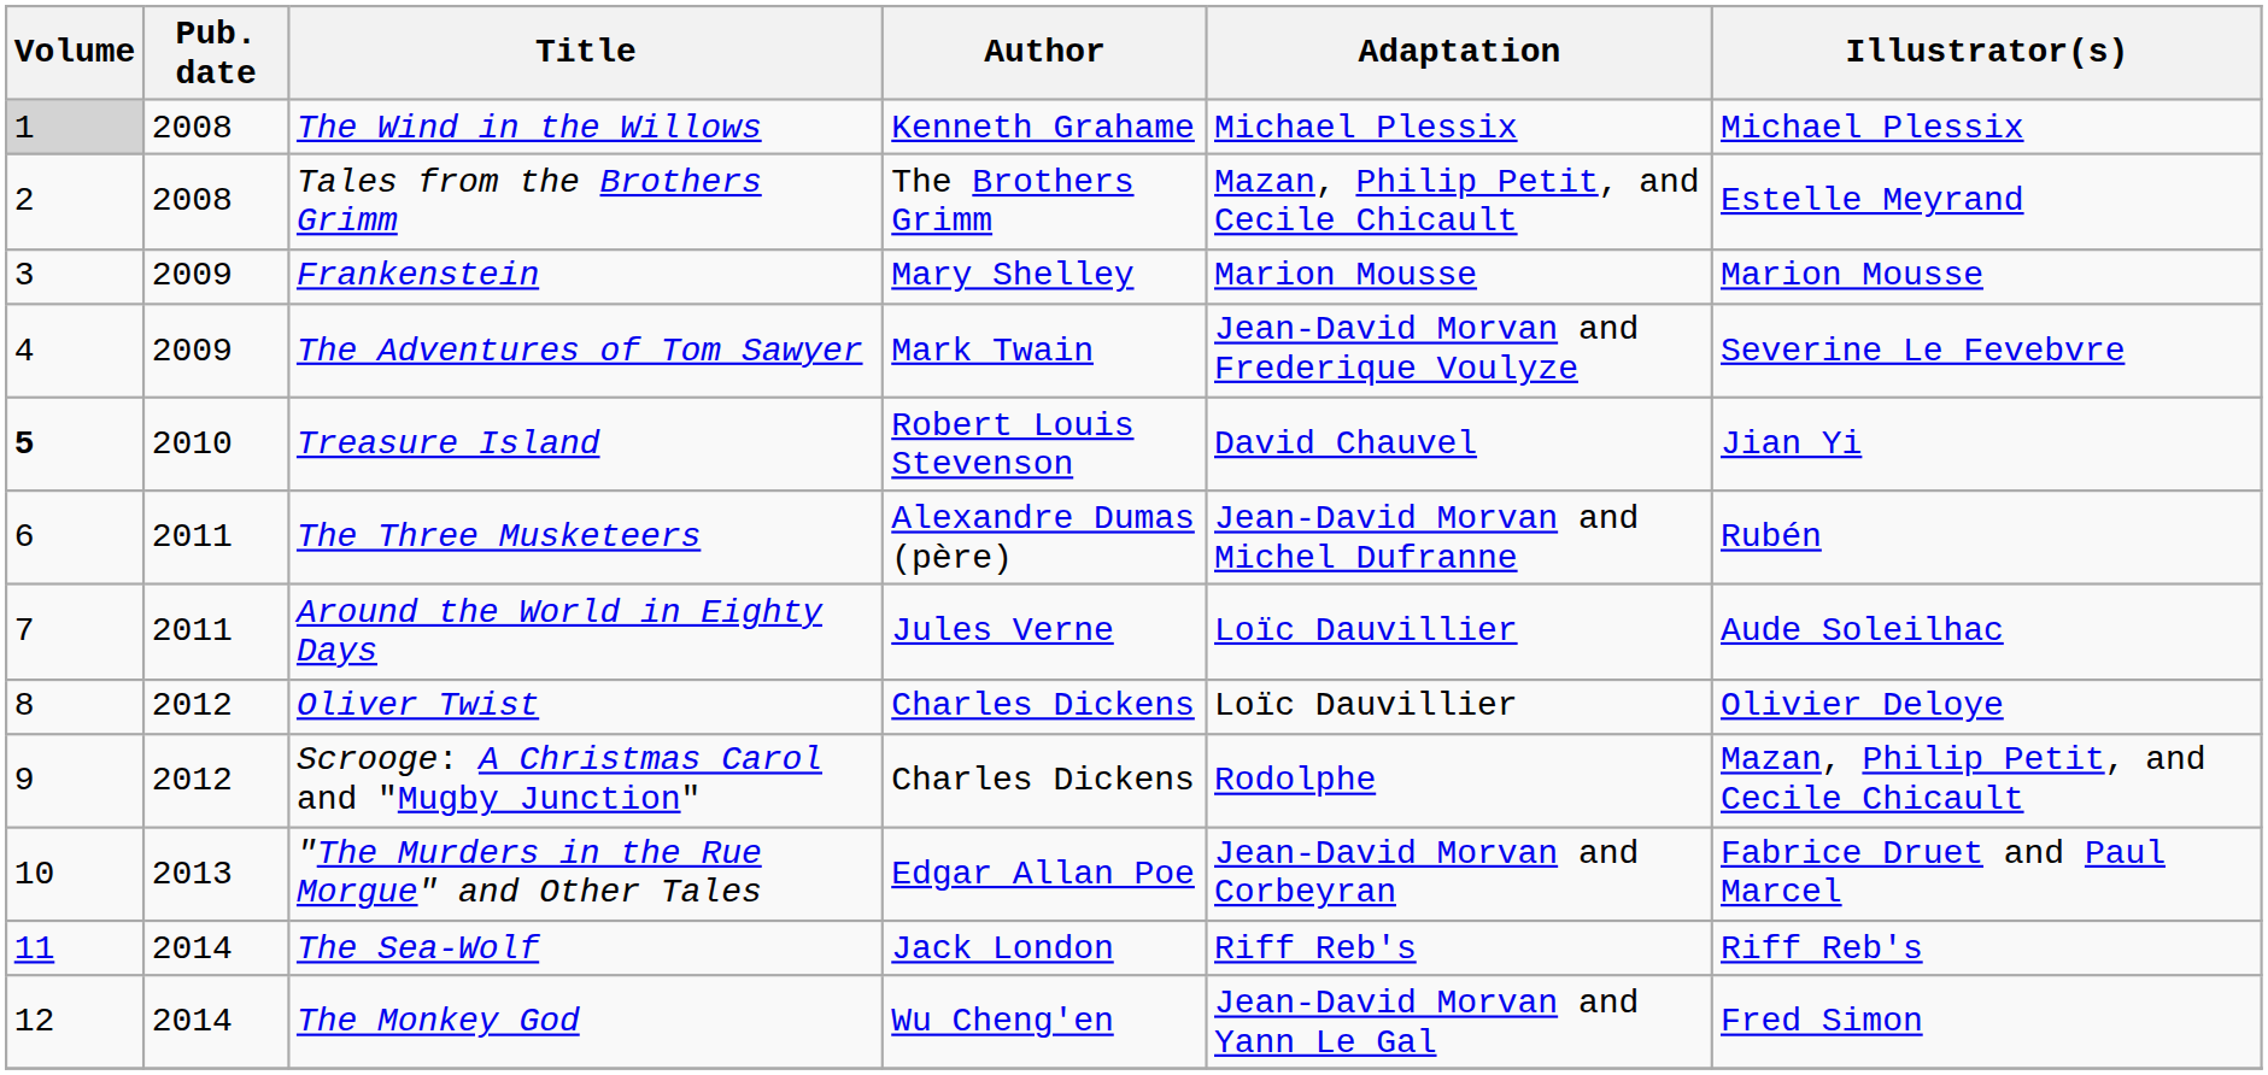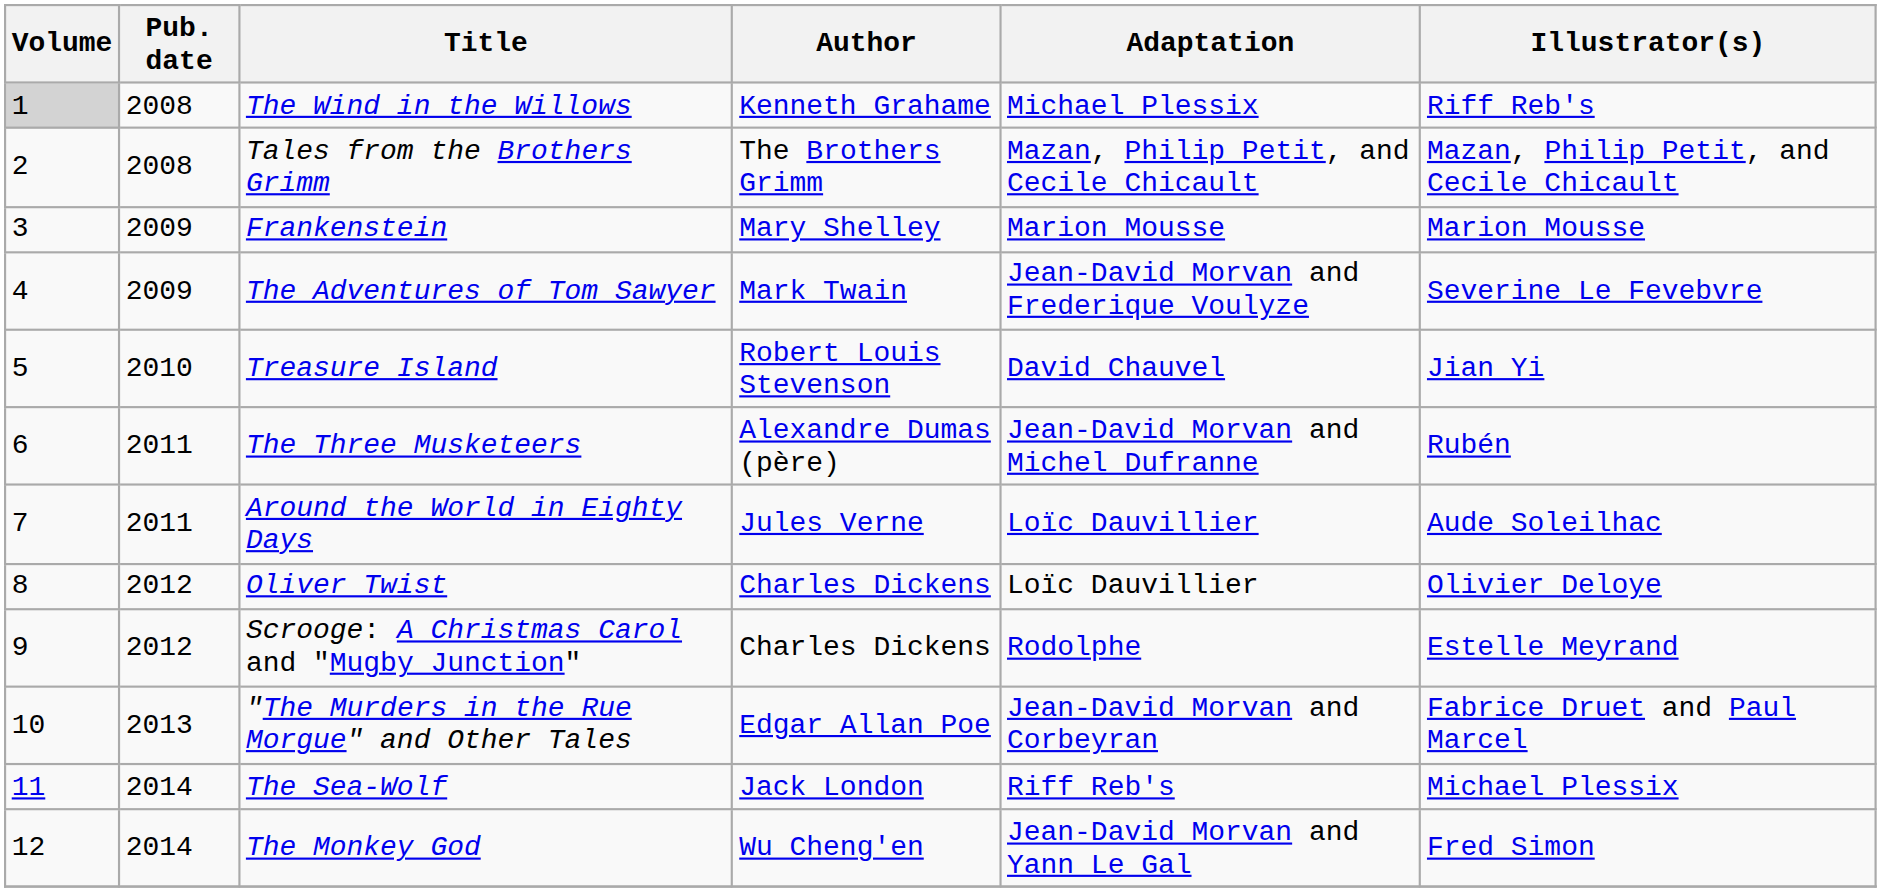The Wind in the Willows | Illustrator(s): Michael Plessix -> Riff Reb's
Tales from the Brothers Grimm | Illustrator(s): Estelle Meyrand -> Mazan, Philip Petit, and Cecile Chicault
Treasure Island | Volume: bold -> normal
Scrooge: A Christmas Carol and "Mugby Junction" | Illustrator(s): Mazan, Philip Petit, and Cecile Chicault -> Estelle Meyrand
The Sea-Wolf | Illustrator(s): Riff Reb's -> Michael Plessix
